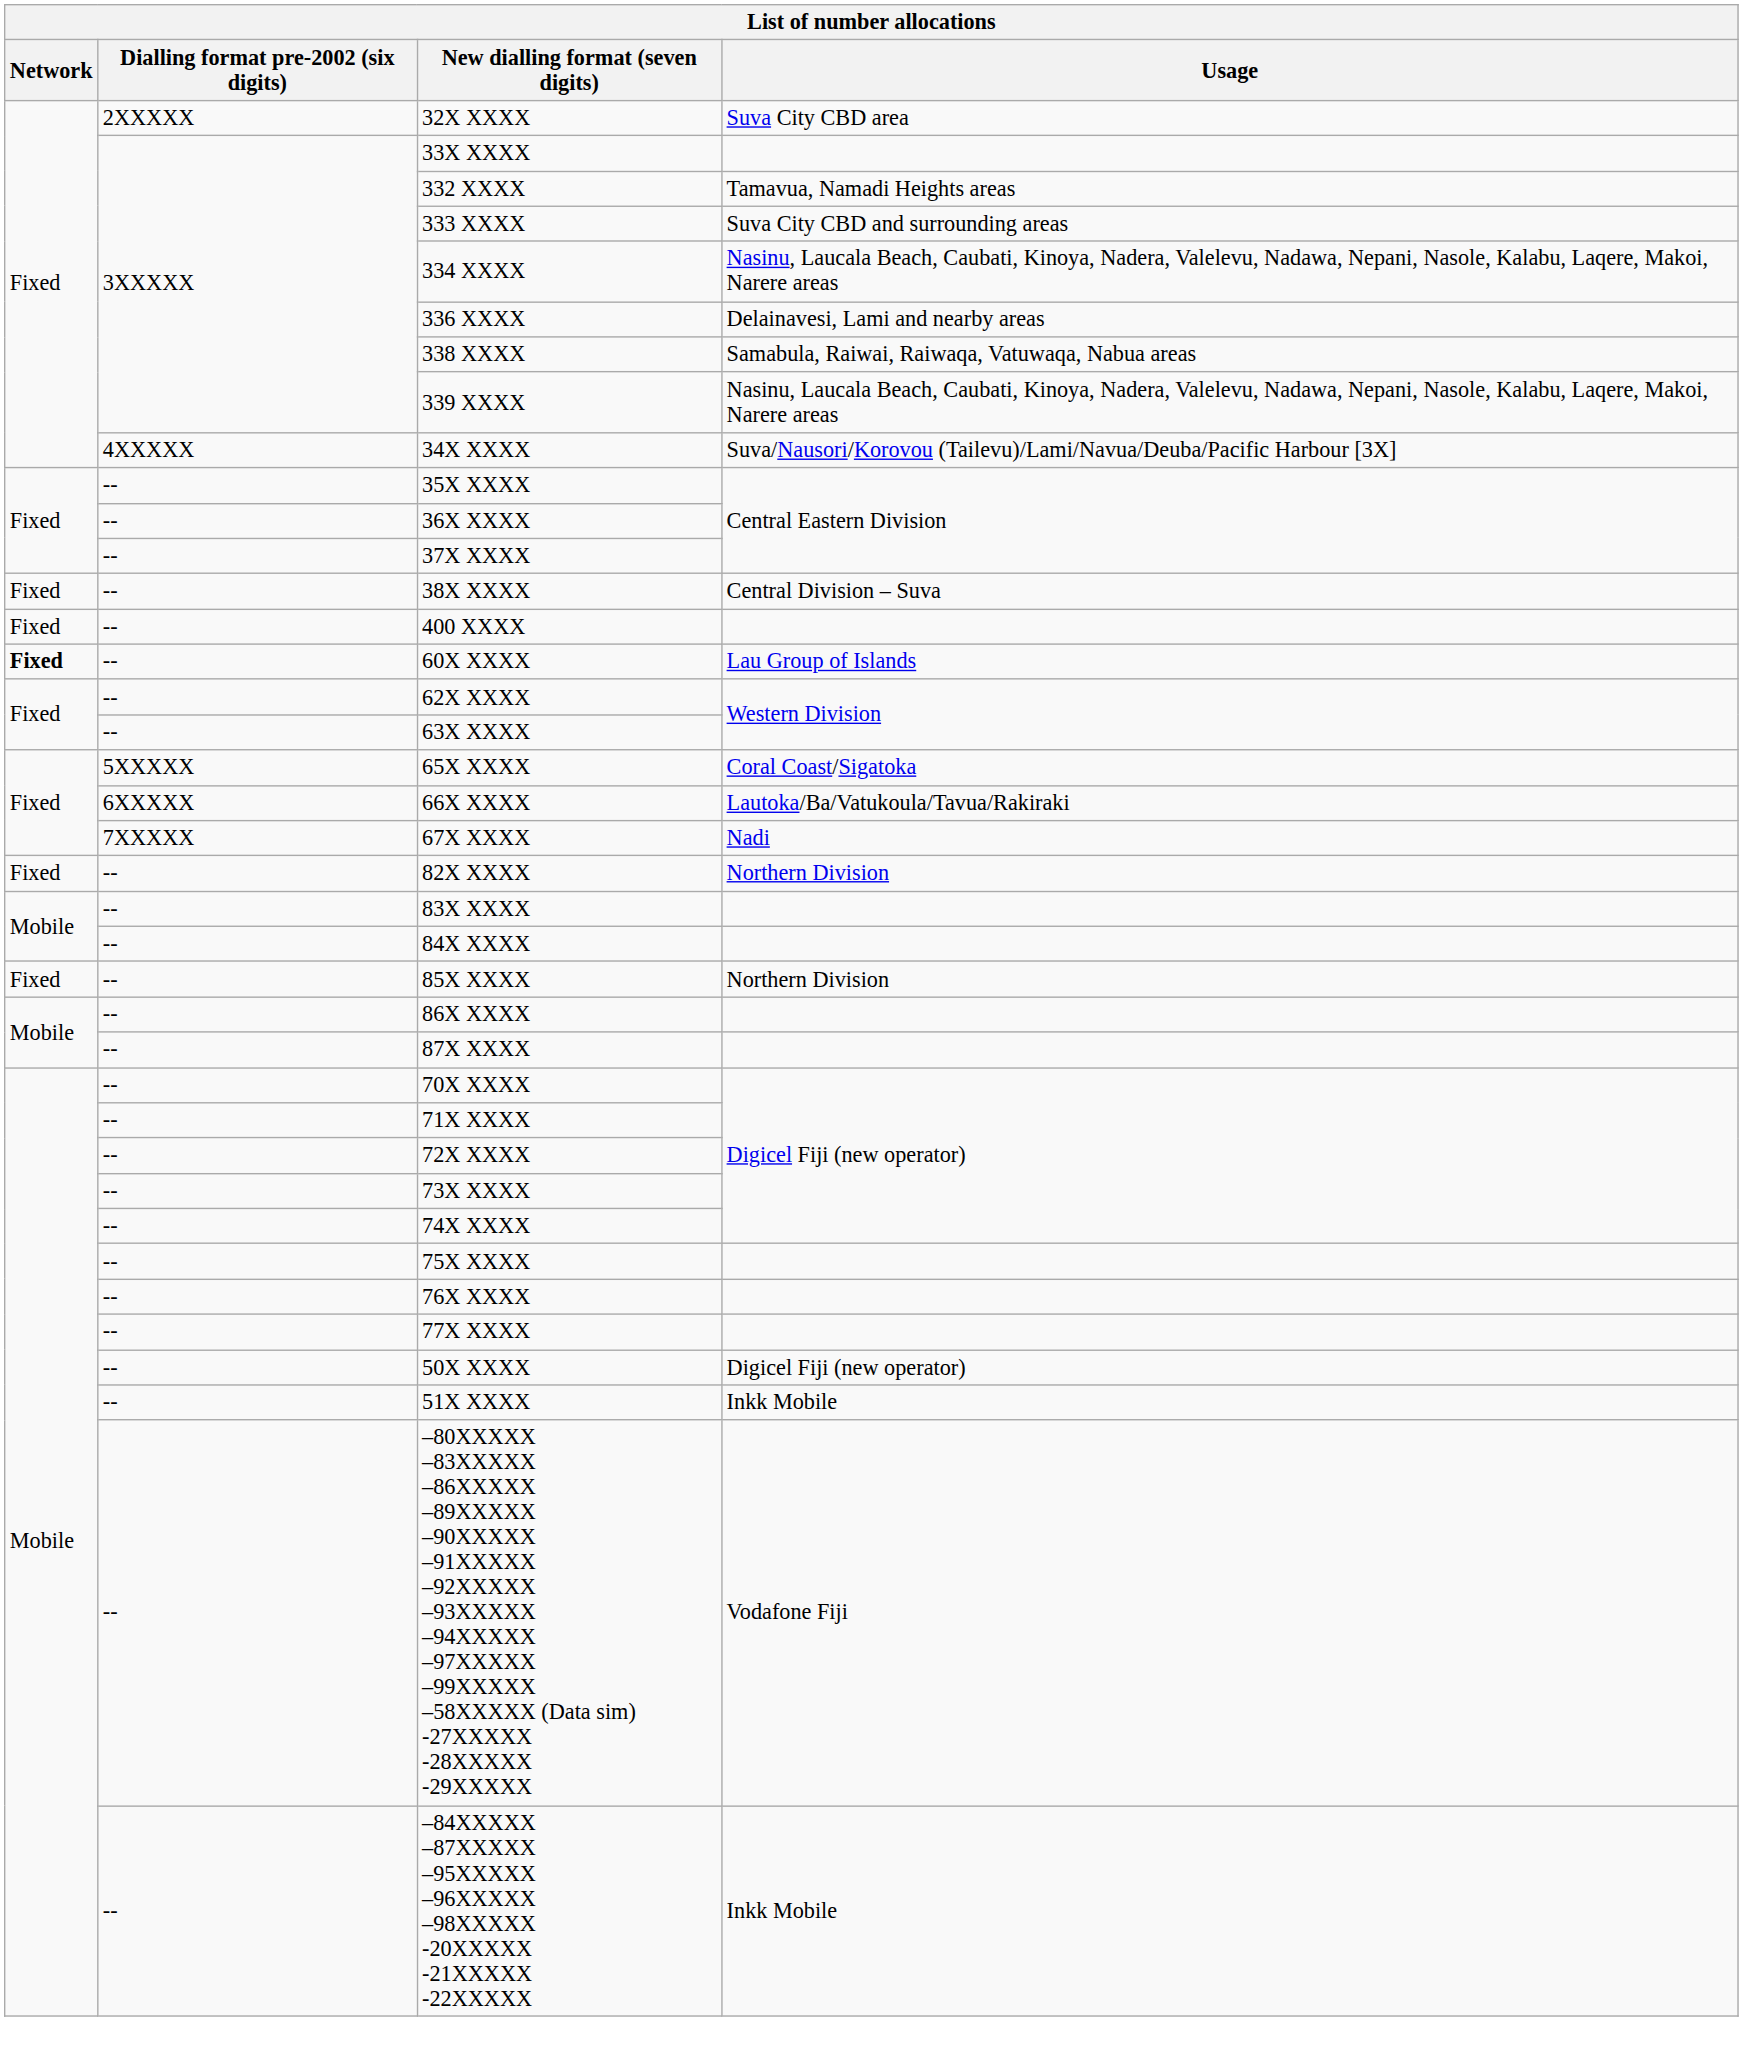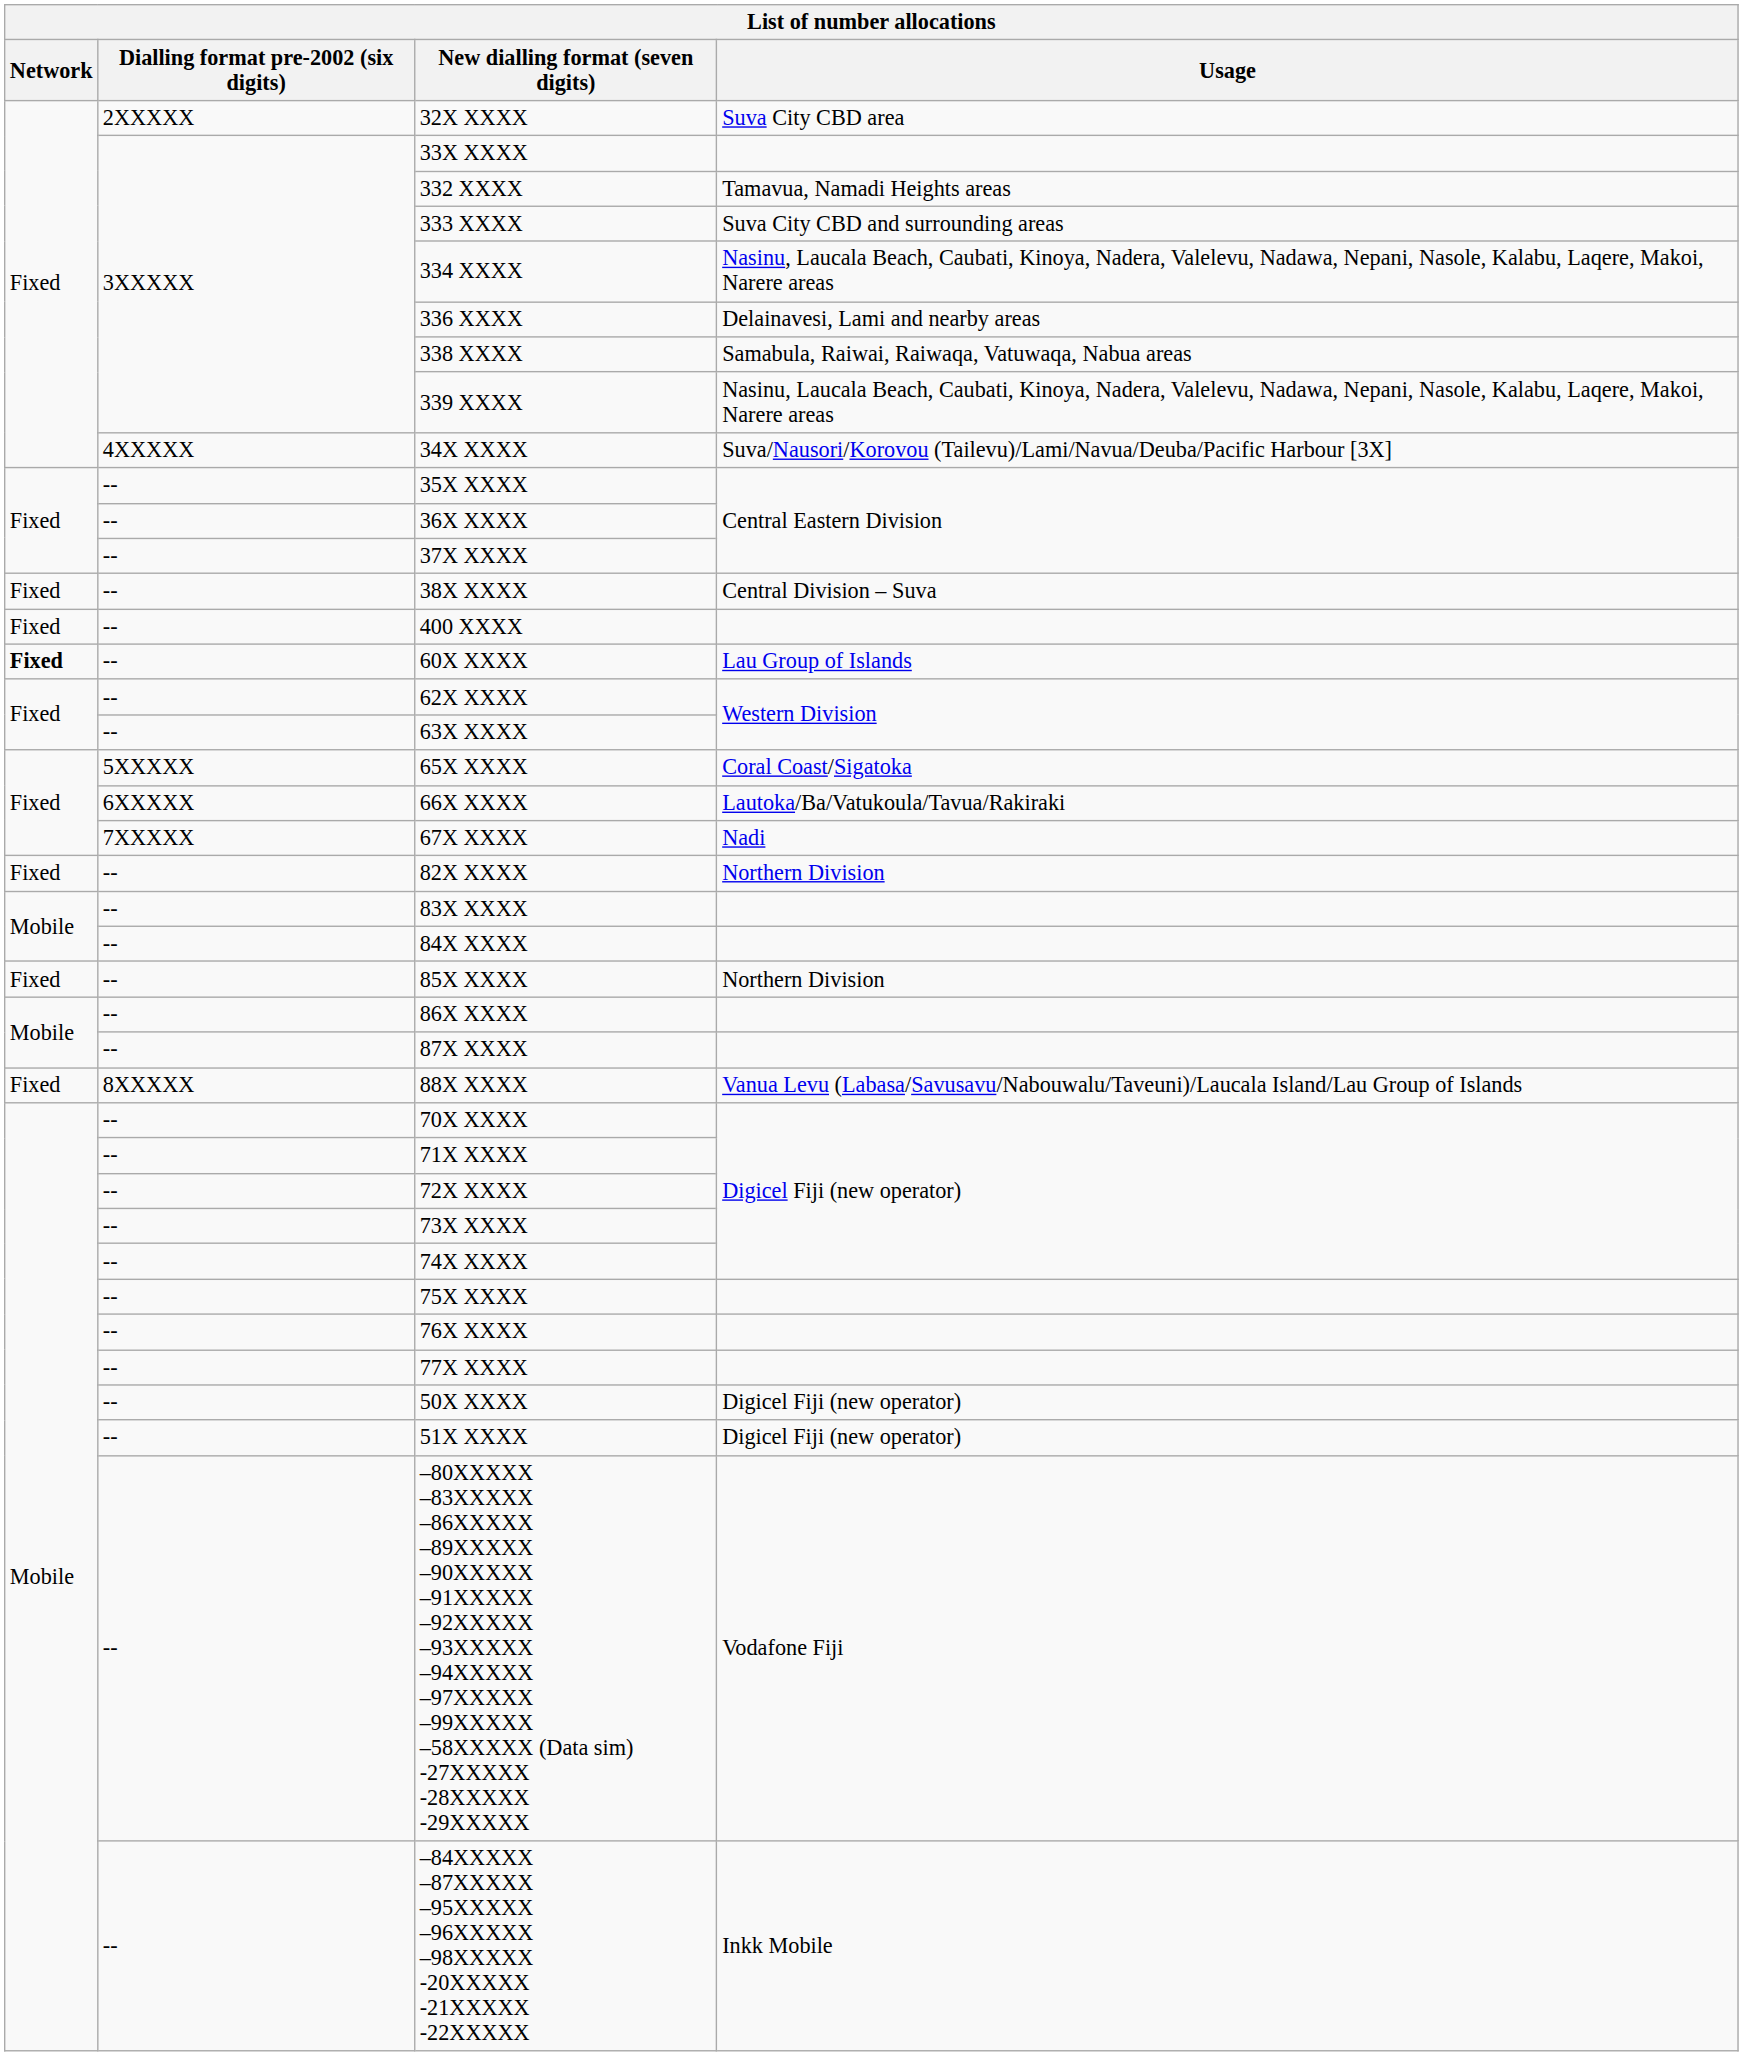+ row: Fixed | 8XXXXX | 88X XXXX | Vanua Levu (Labasa/Savusavu/Nabouwalu/Taveuni)/Laucala Island/Lau Group of Islands
51X XXXX | Usage: Inkk Mobile -> Digicel Fiji (new operator)
